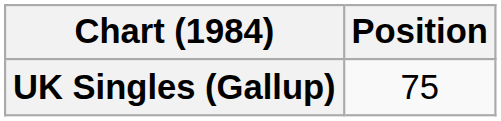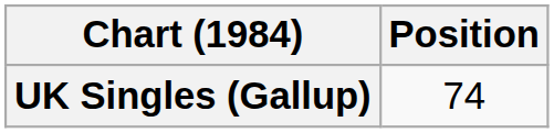UK Singles (Gallup) | Position: 75 -> 74
